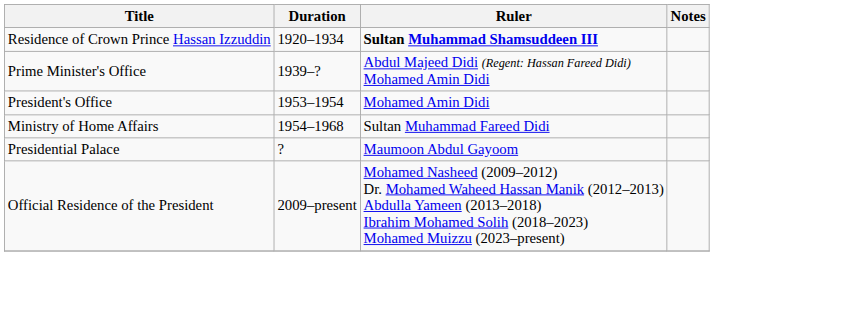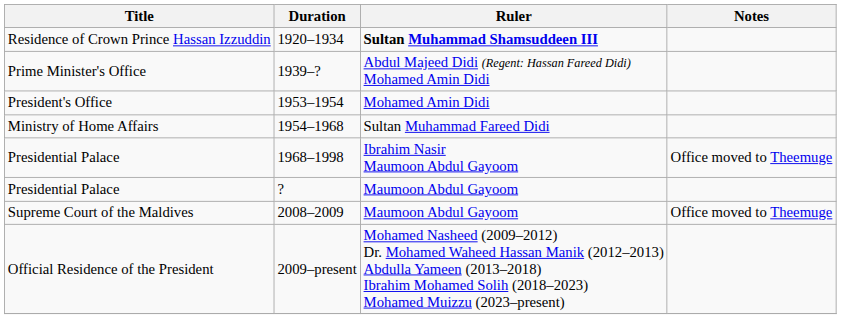+ row: Presidential Palace | 1968–1998 | Ibrahim Nasir Maumoon Abdul Gayoom | Office moved to Theemuge
+ row: Supreme Court of the Maldives | 2008–2009 | Maumoon Abdul Gayoom | Office moved to Theemuge
